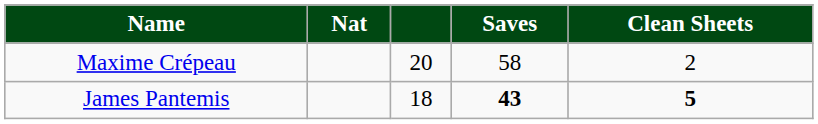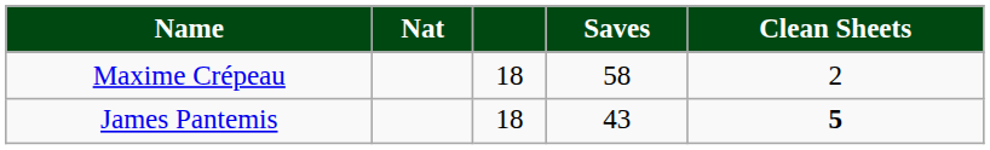Maxime Crépeau | column 3: 20 -> 18
James Pantemis | Saves: bold -> normal
